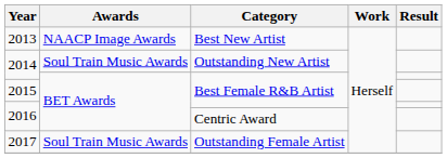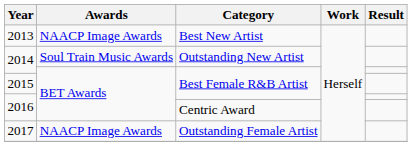2017 | Awards: Soul Train Music Awards -> NAACP Image Awards
